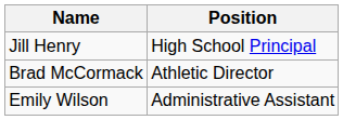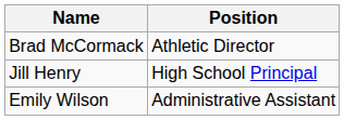rows swapped: Jill Henry <-> Brad McCormack
